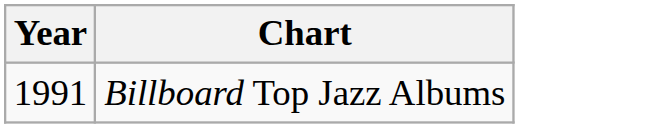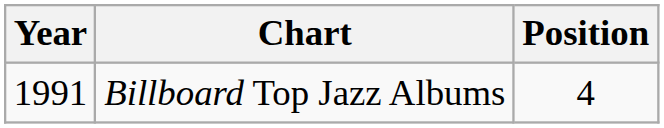+ column: Position | 4
